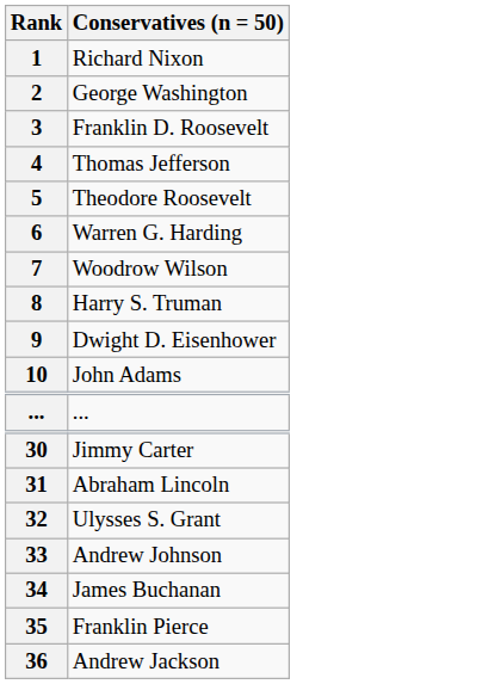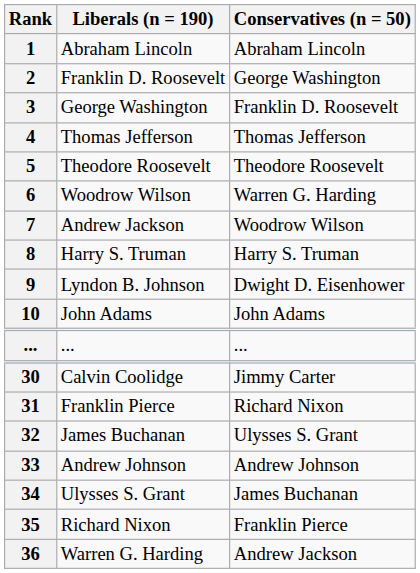+ column: Liberals (n = 190) | Abraham Lincoln | Franklin D. Roosevelt | George Washington | Thomas Jefferson | Theodore Roosevelt | Woodrow Wilson | Andrew Jackson | Harry S. Truman | Lyndon B. Johnson | John Adams | ... | Calvin Coolidge | Franklin Pierce | James Buchanan | Andrew Johnson | Ulysses S. Grant | Richard Nixon | Warren G. Harding
1 | Conservatives (n = 50): Richard Nixon -> Abraham Lincoln
31 | Conservatives (n = 50): Abraham Lincoln -> Richard Nixon
